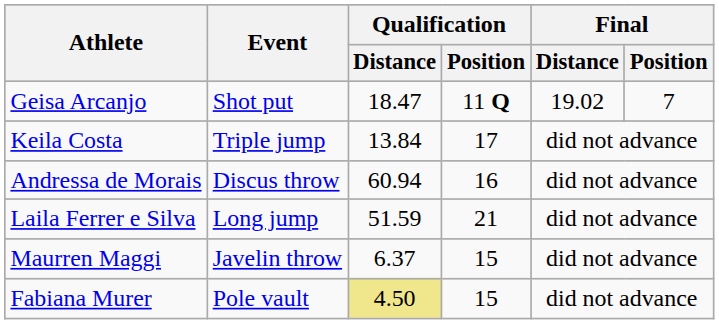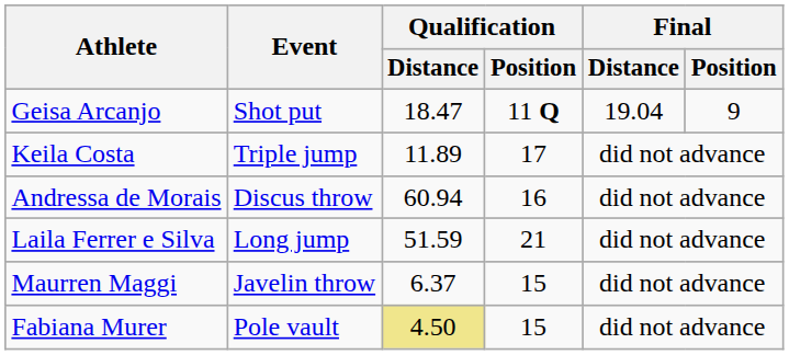Geisa Arcanjo | Final / Distance: 19.02 -> 19.04
Geisa Arcanjo | Final / Position: 7 -> 9
Keila Costa | Qualification / Distance: 13.84 -> 11.89
